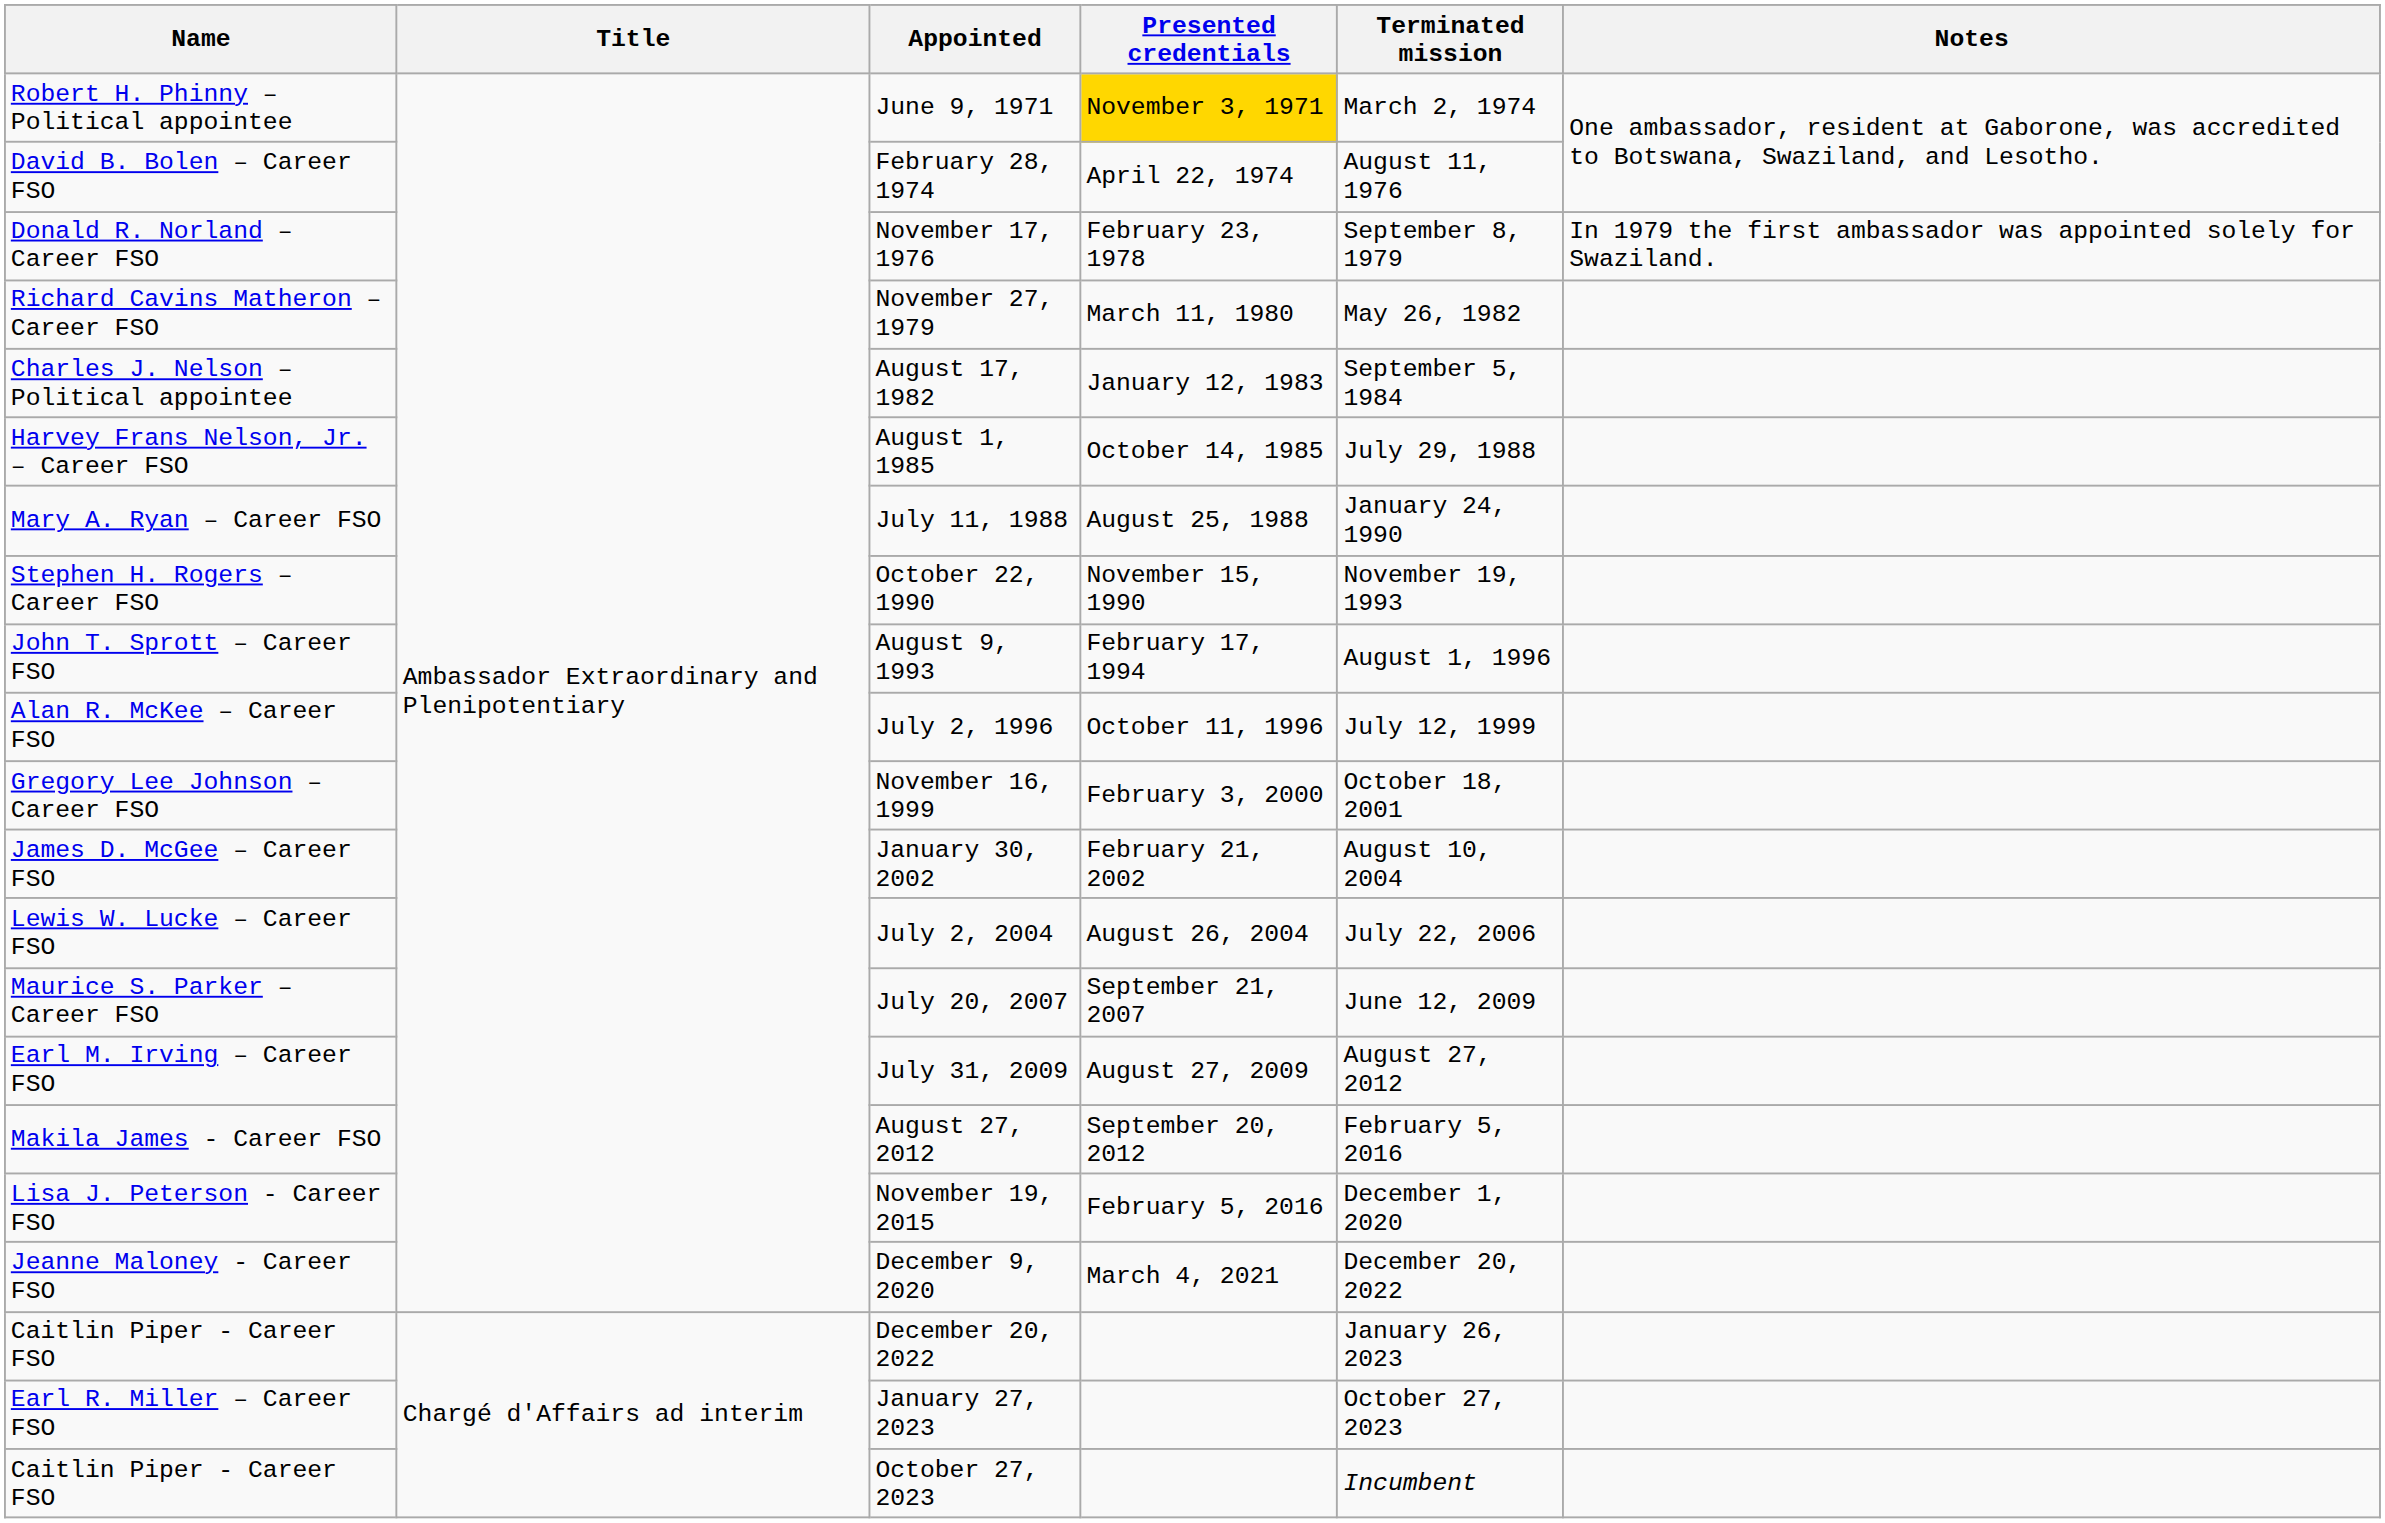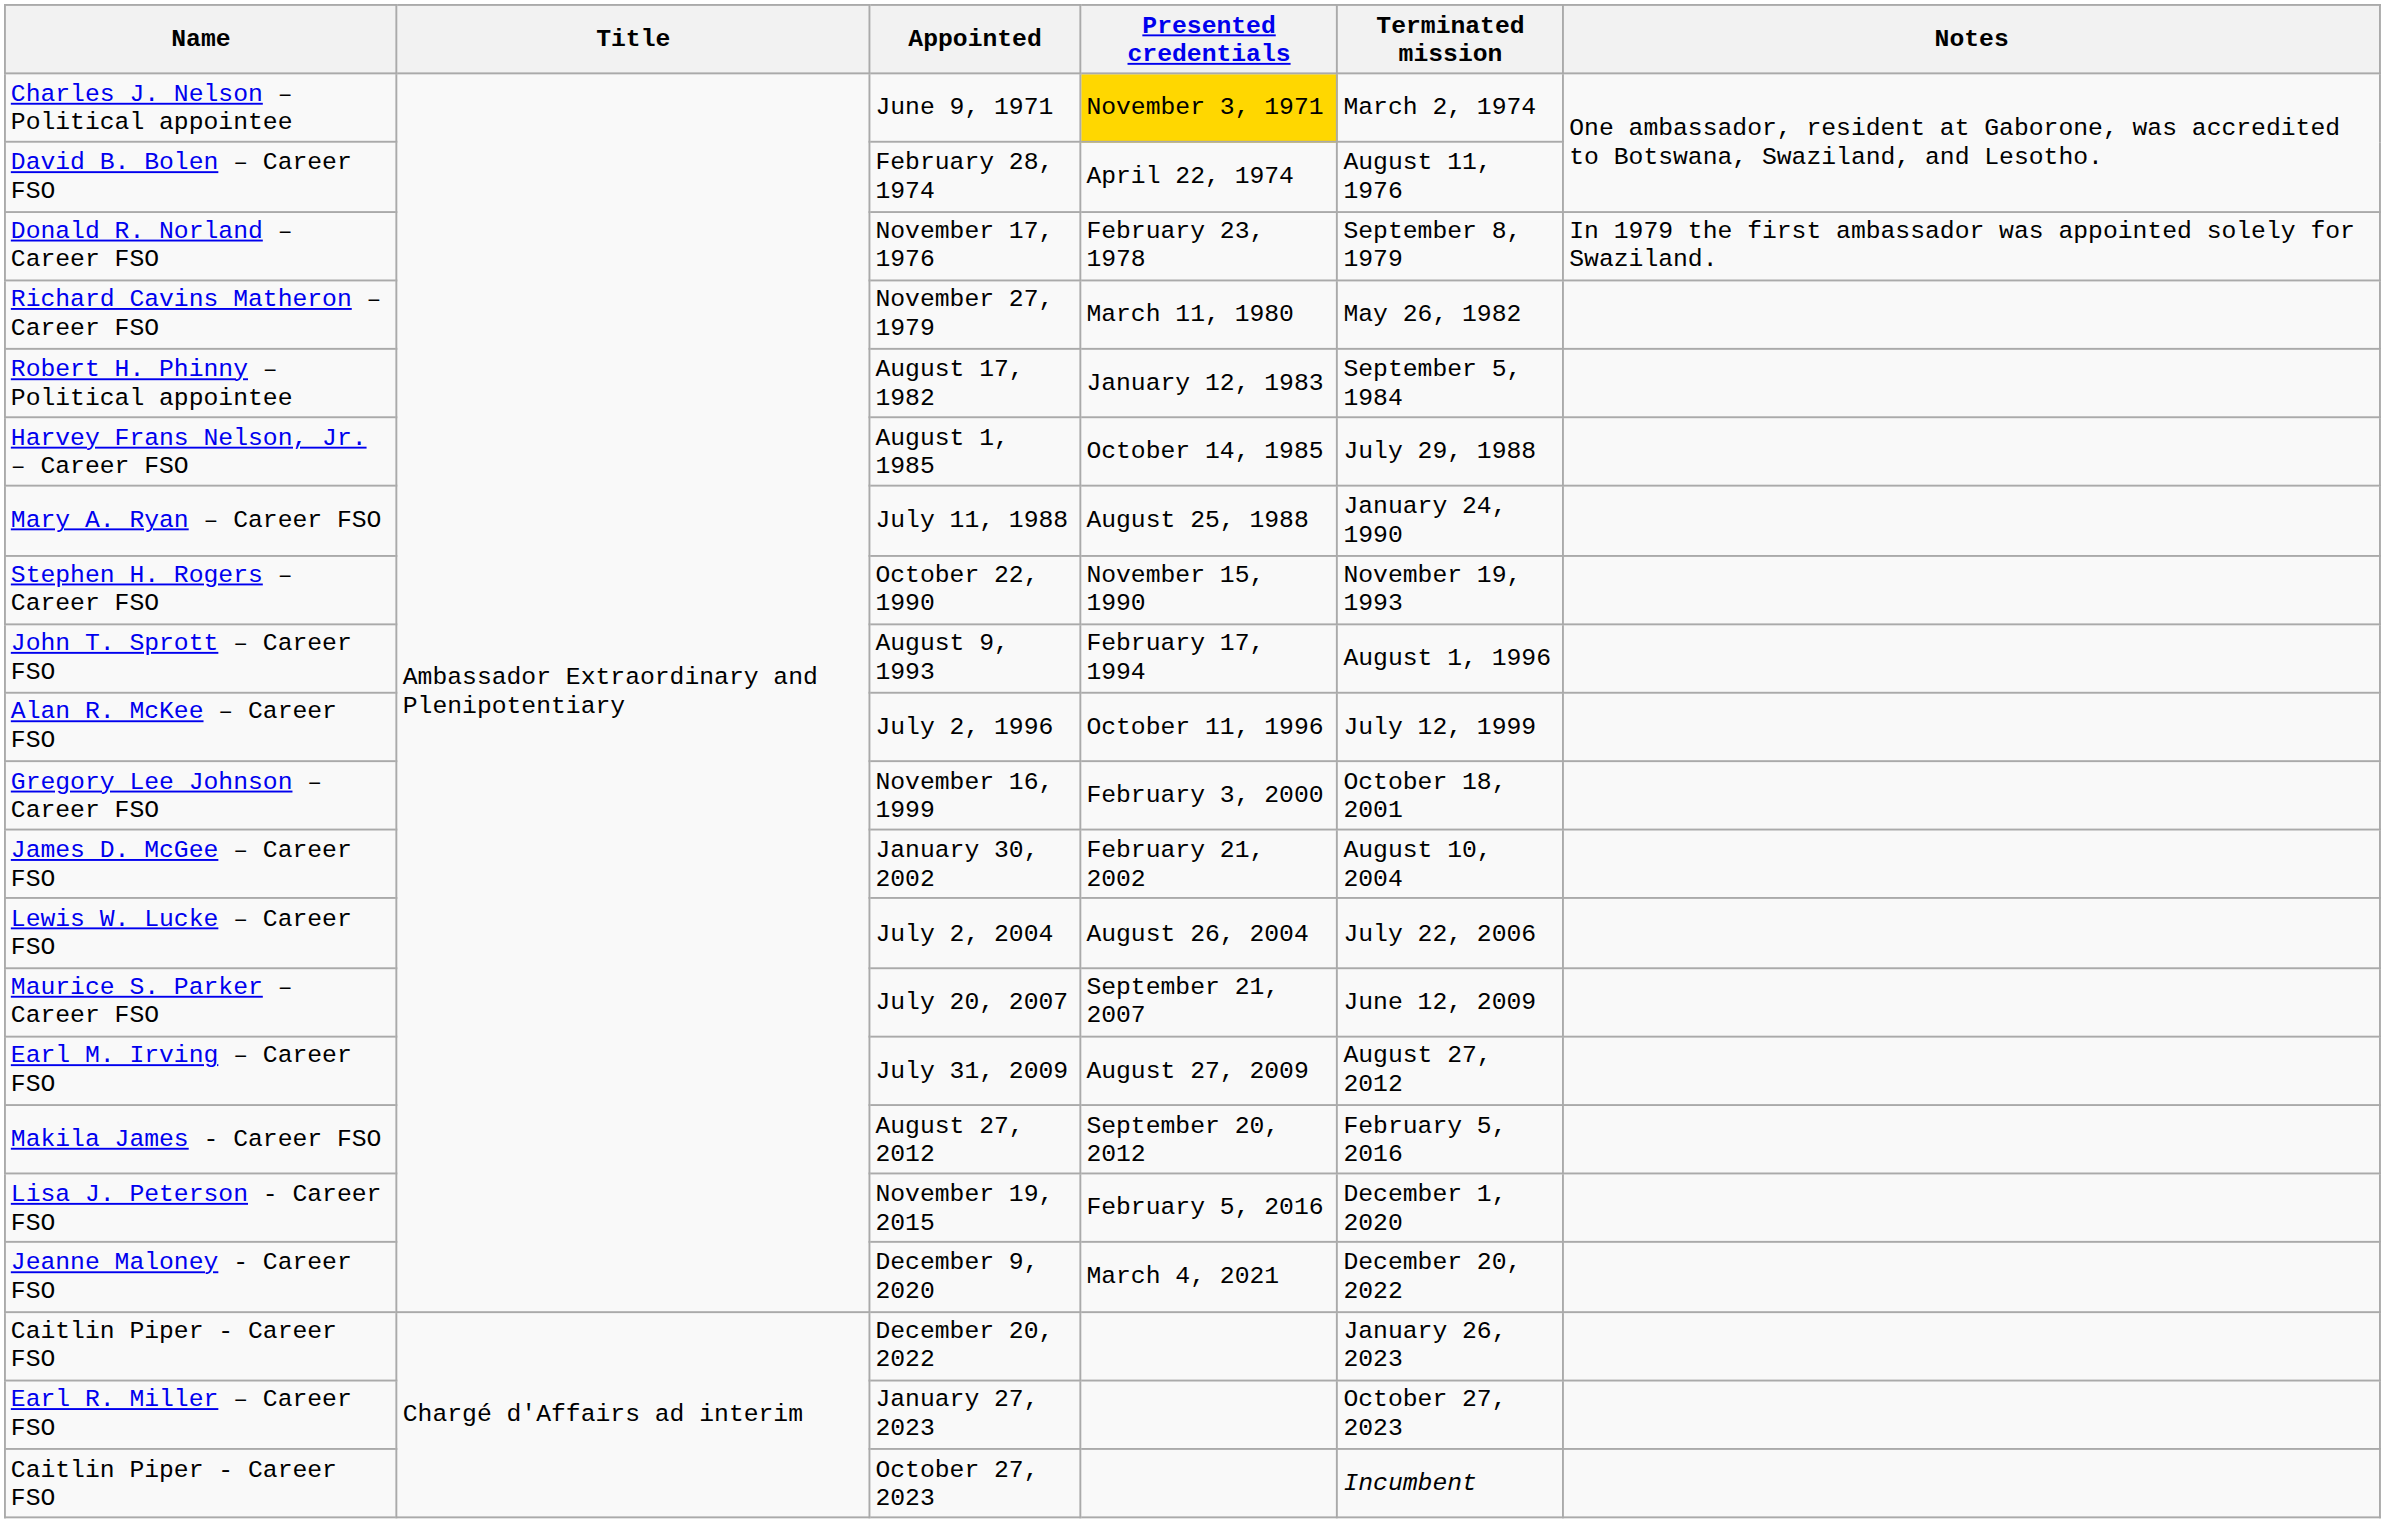June 9, 1971 | Name: Robert H. Phinny – Political appointee -> Charles J. Nelson – Political appointee
August 17, 1982 | Name: Charles J. Nelson – Political appointee -> Robert H. Phinny – Political appointee
